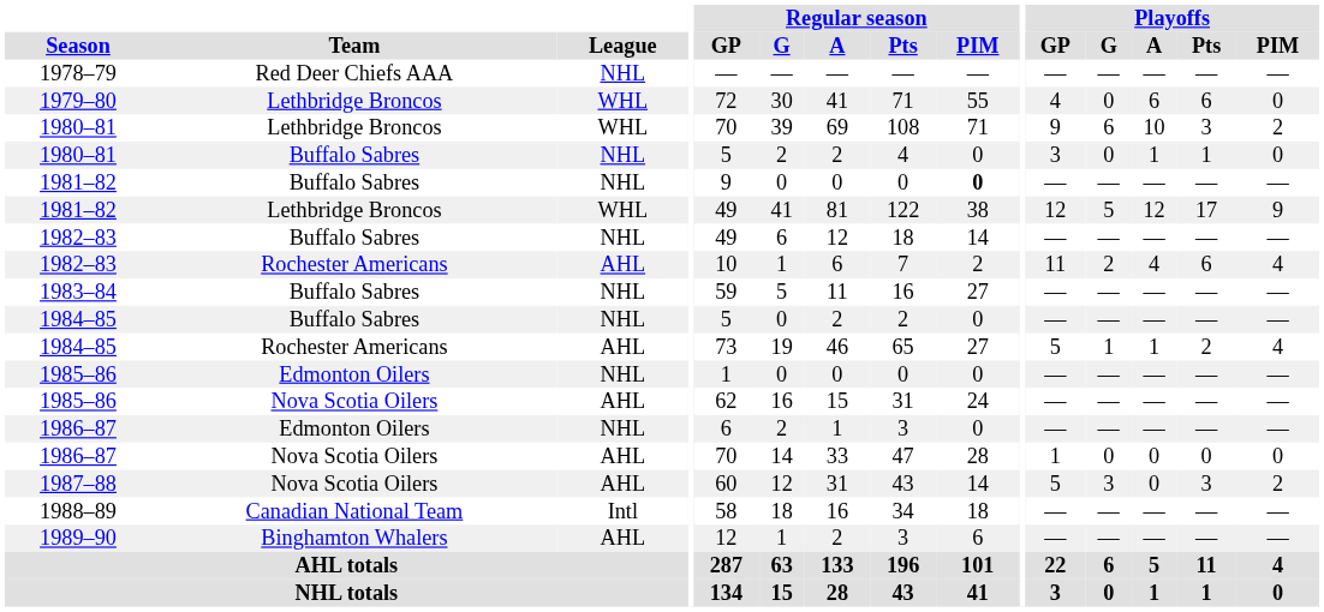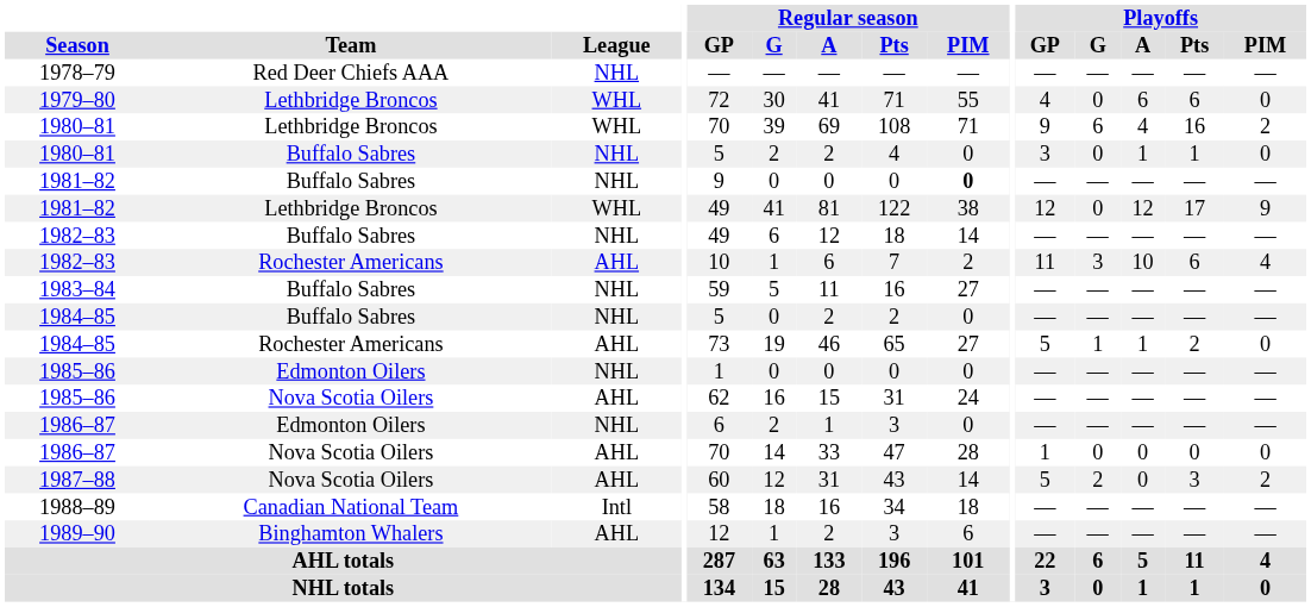1980–81 / Lethbridge Broncos | Playoffs / A: 10 -> 4
1980–81 / Lethbridge Broncos | Playoffs / Pts: 3 -> 16
1981–82 / Lethbridge Broncos | Playoffs / G: 5 -> 0
1982–83 / Rochester Americans | Playoffs / G: 2 -> 3
1982–83 / Rochester Americans | Playoffs / A: 4 -> 10
1984–85 / Rochester Americans | Playoffs / PIM: 4 -> 0
1987–88 | Playoffs / G: 3 -> 2
